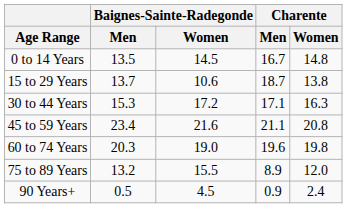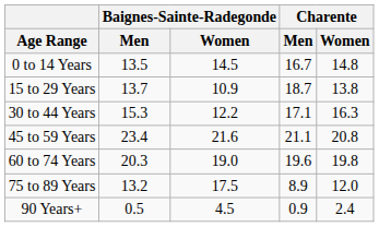15 to 29 Years | Baignes-Sainte-Radegonde / Women: 10.6 -> 10.9
30 to 44 Years | Baignes-Sainte-Radegonde / Women: 17.2 -> 12.2
75 to 89 Years | Baignes-Sainte-Radegonde / Women: 15.5 -> 17.5
